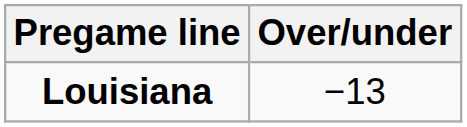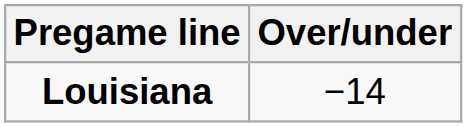Louisiana | Over/under: −13 -> −14
